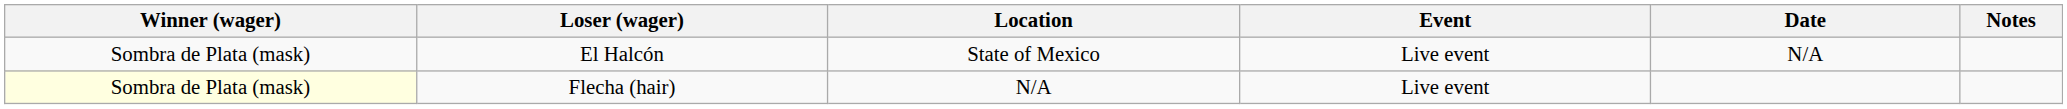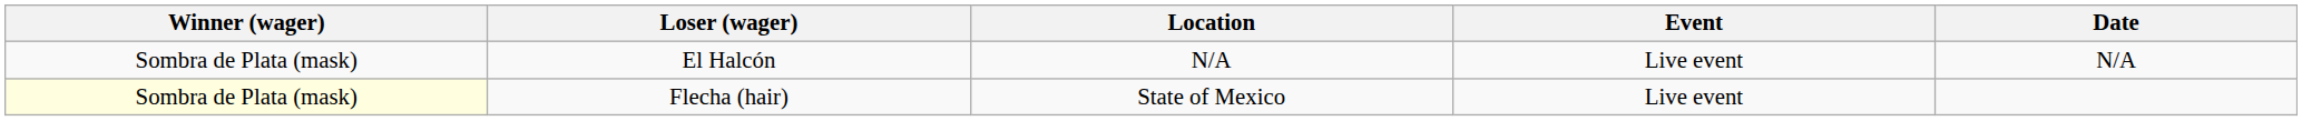- column: Notes
El Halcón | Location: State of Mexico -> N/A
Flecha (hair) | Location: N/A -> State of Mexico
